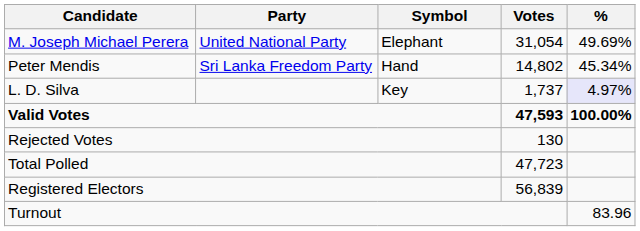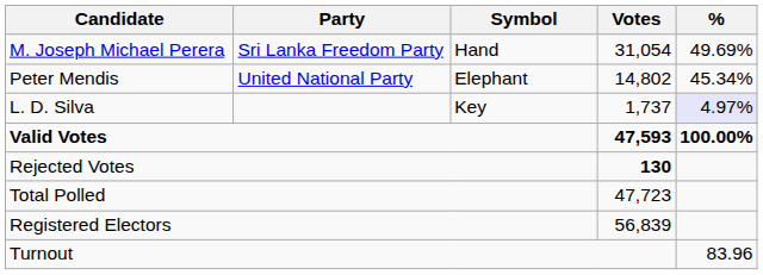M. Joseph Michael Perera | Party: United National Party -> Sri Lanka Freedom Party
M. Joseph Michael Perera | Symbol: Elephant -> Hand
Peter Mendis | Party: Sri Lanka Freedom Party -> United National Party
Peter Mendis | Symbol: Hand -> Elephant
Rejected Votes | Votes: normal -> bold
